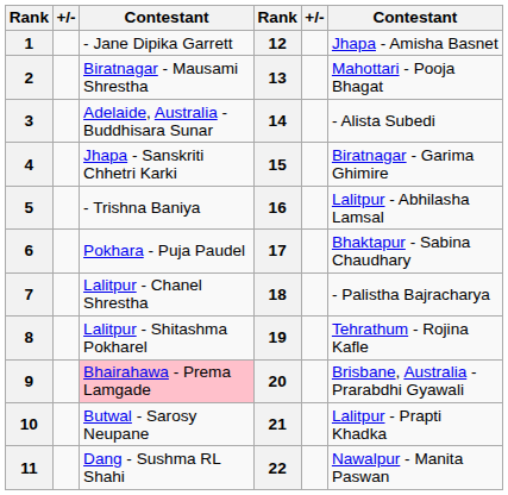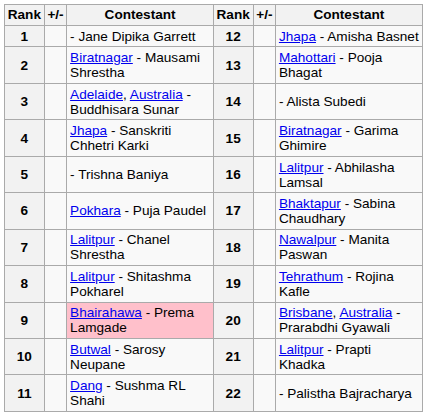7 | column 6: - Palistha Bajracharya -> Nawalpur - Manita Paswan
11 | column 6: Nawalpur - Manita Paswan -> - Palistha Bajracharya
